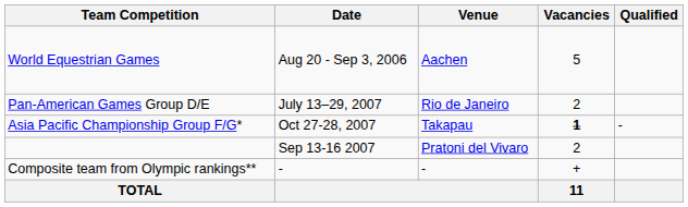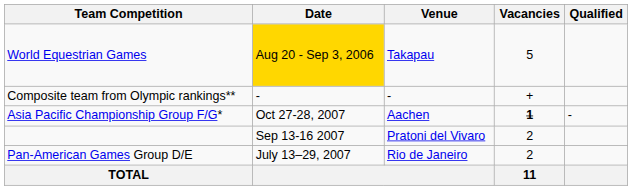World Equestrian Games | Date: no background -> gold background
World Equestrian Games | Venue: Aachen -> Takapau
rows swapped: Pan-American Games Group D/E <-> Composite team from Olympic rankings**
Asia Pacific Championship Group F/G* | Venue: Takapau -> Aachen
